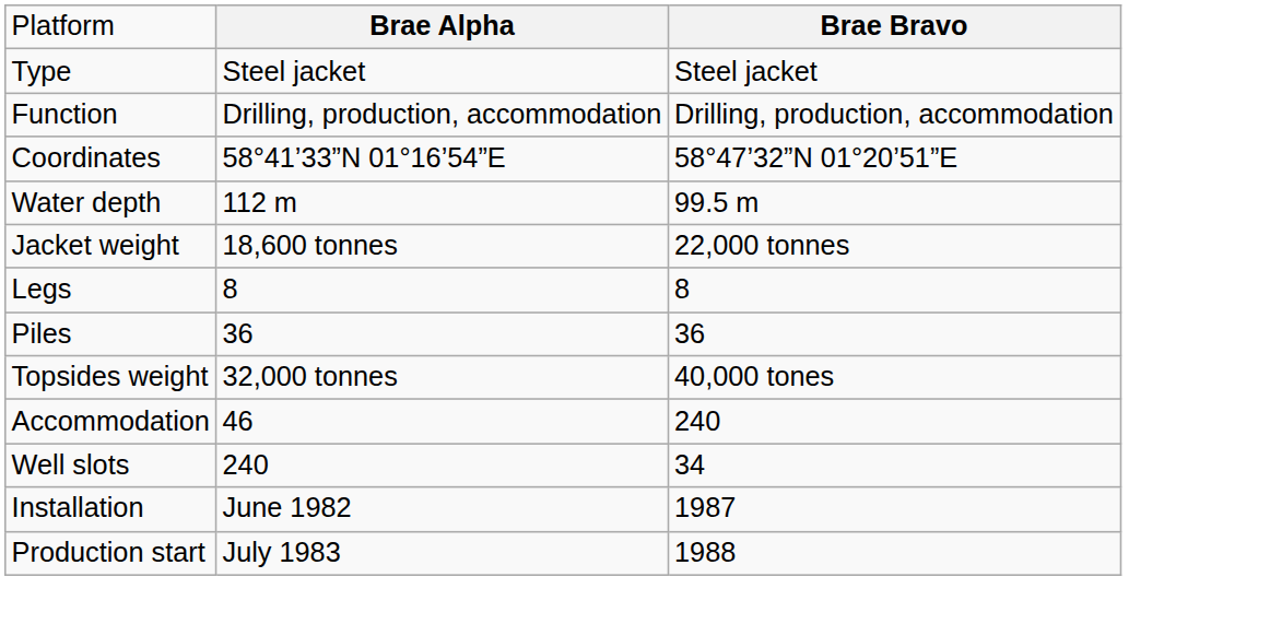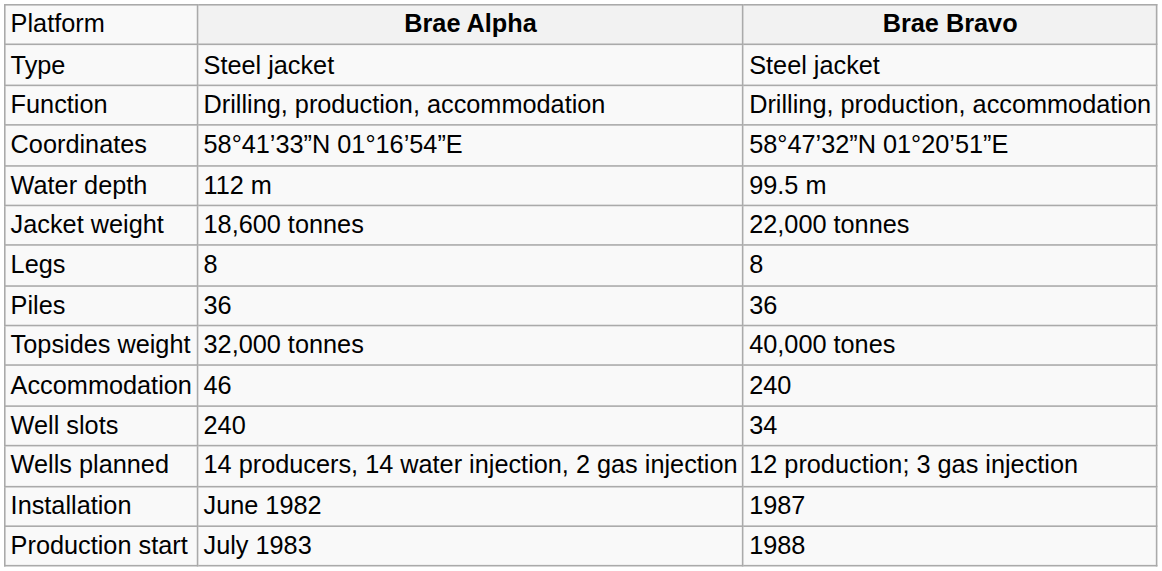+ row: Wells planned | 14 producers, 14 water injection, 2 gas injection | 12 production; 3 gas injection
